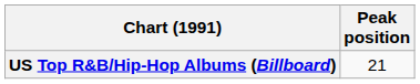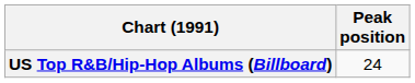US Top R&B/Hip-Hop Albums (Billboard) | Peak position: 21 -> 24
